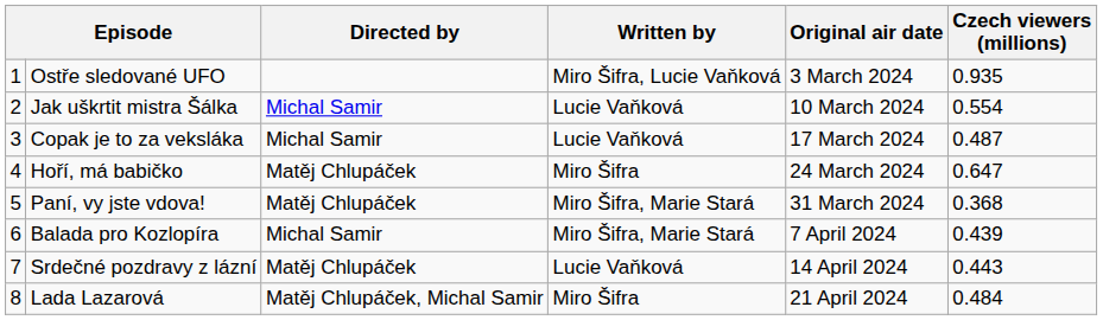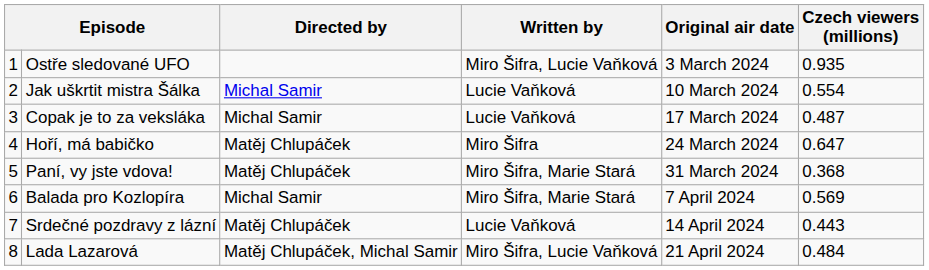Balada pro Kozlopíra | Czech viewers (millions): 0.439 -> 0.569
Lada Lazarová | Written by: Miro Šifra -> Miro Šifra, Lucie Vaňková
